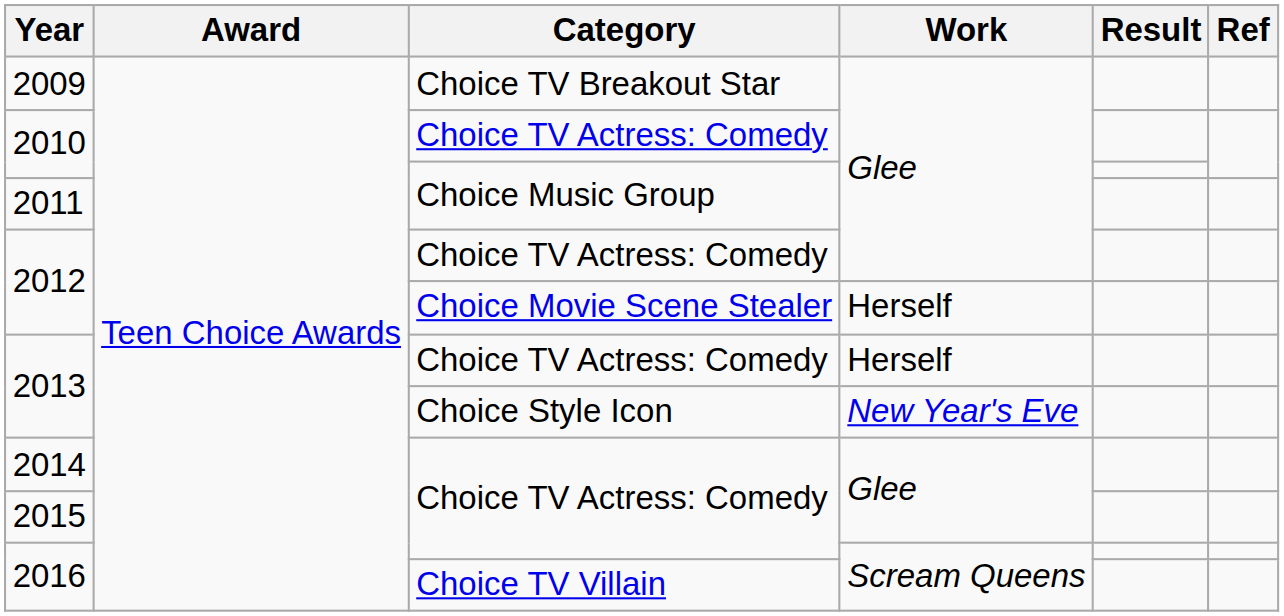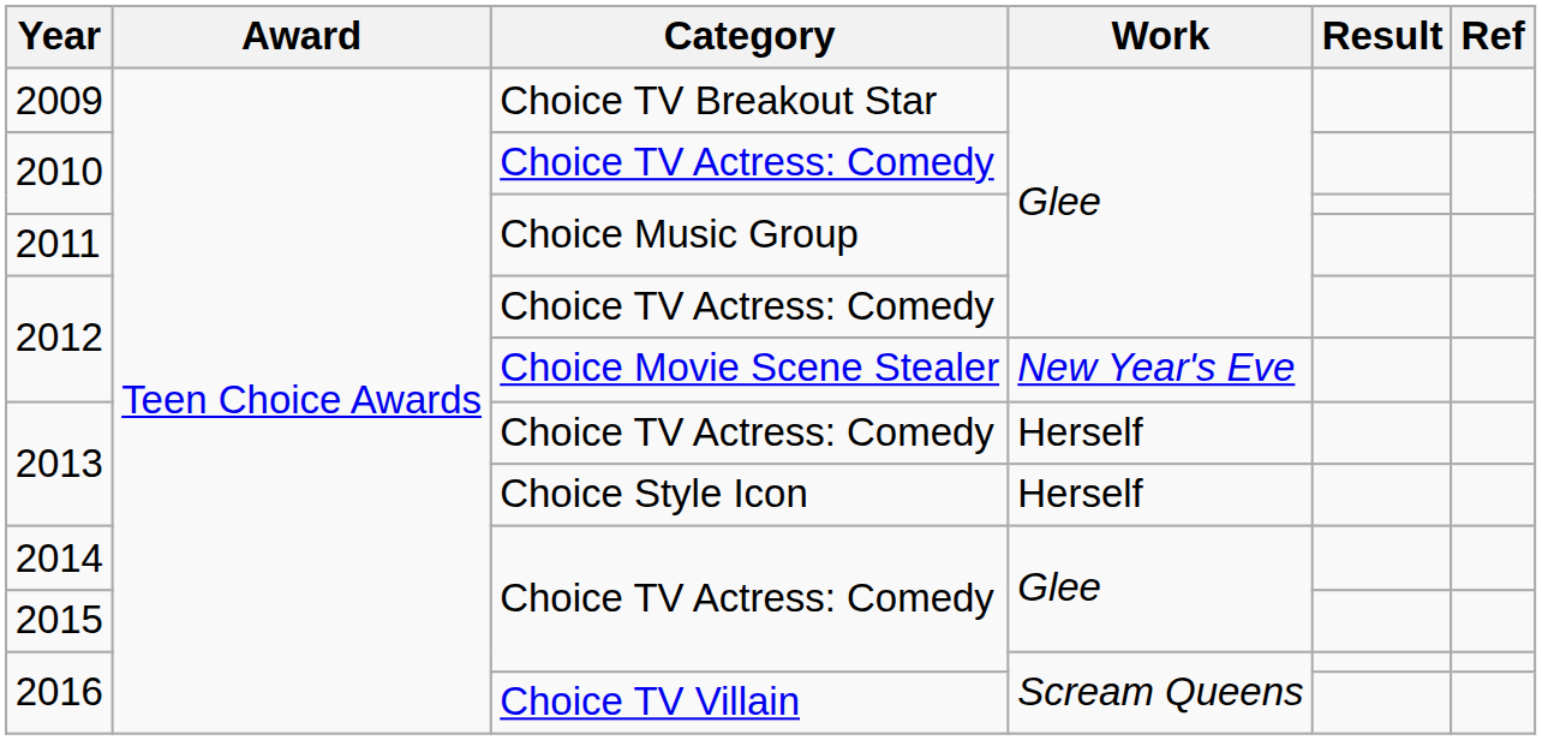2012 / Choice Movie Scene Stealer | Work: Herself -> New Year's Eve
2013 / Choice Style Icon | Work: New Year's Eve -> Herself
